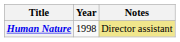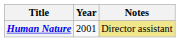Human Nature | Year: 1998 -> 2001
